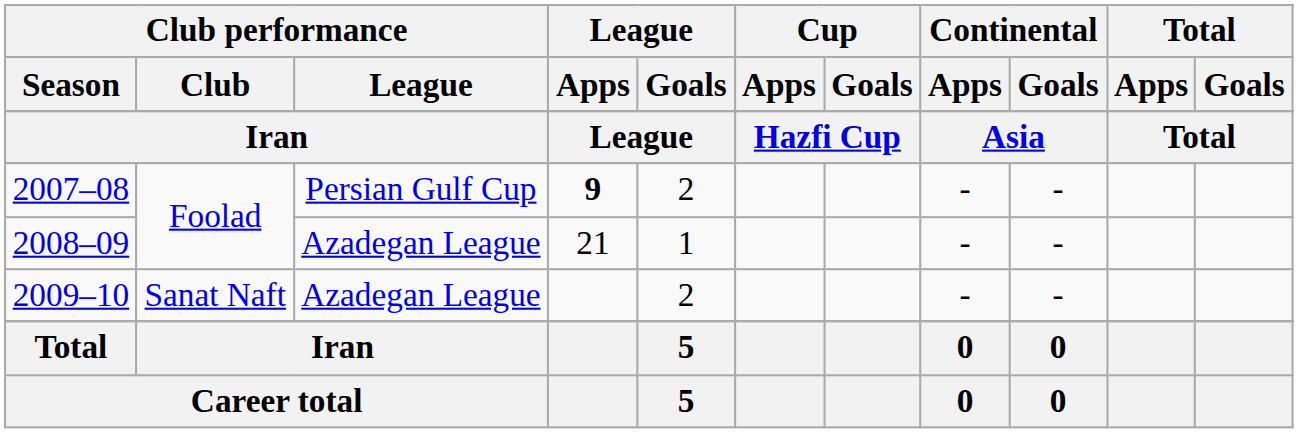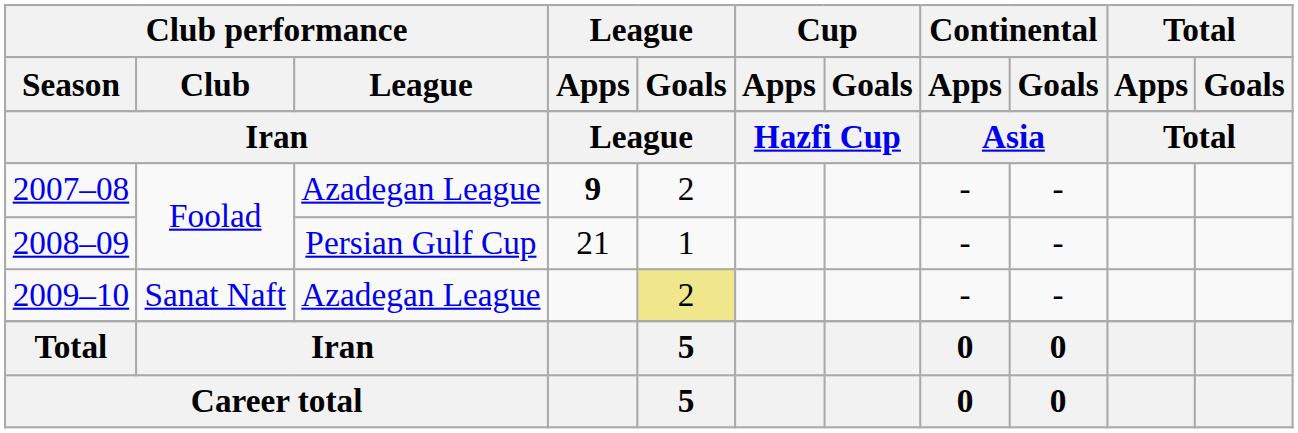2007–08 | Club performance / League: Persian Gulf Cup -> Azadegan League
2008–09 | Club performance / League: Azadegan League -> Persian Gulf Cup
2009–10 | League / Goals: no background -> khaki background
